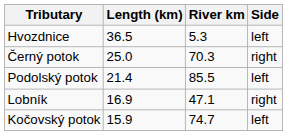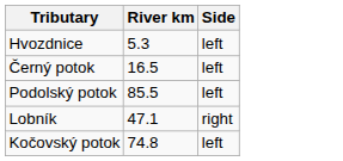- column: Length (km) | 36.5 | 25.0 | 21.4 | 16.9 | 15.9
Černý potok | River km: 70.3 -> 16.5
Černý potok | Side: right -> left
Kočovský potok | River km: 74.7 -> 74.8
